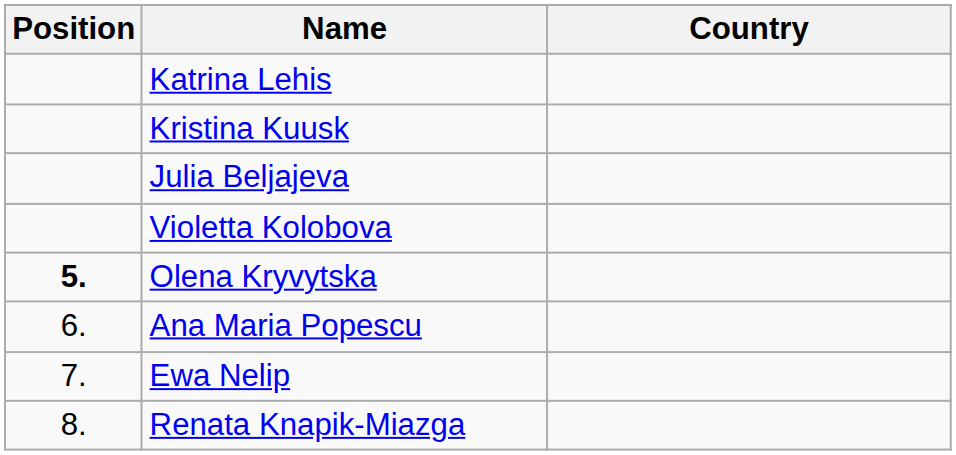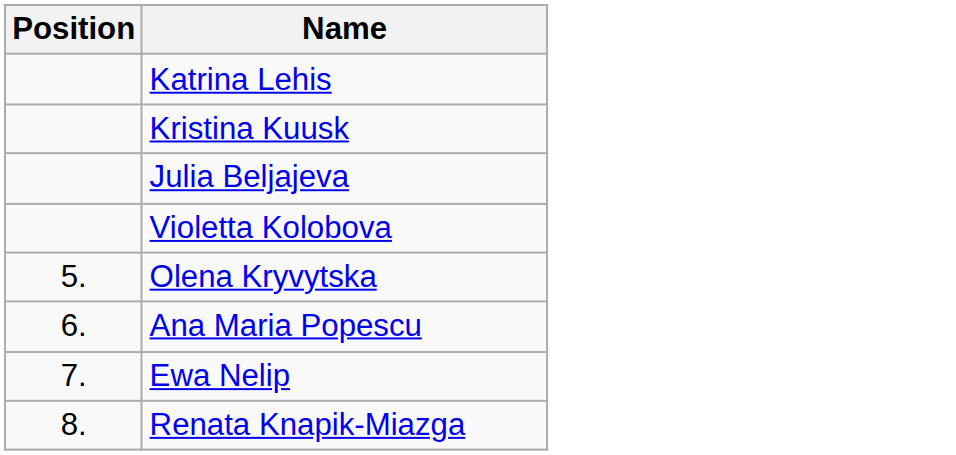- column: Country
Olena Kryvytska | Position: bold -> normal
